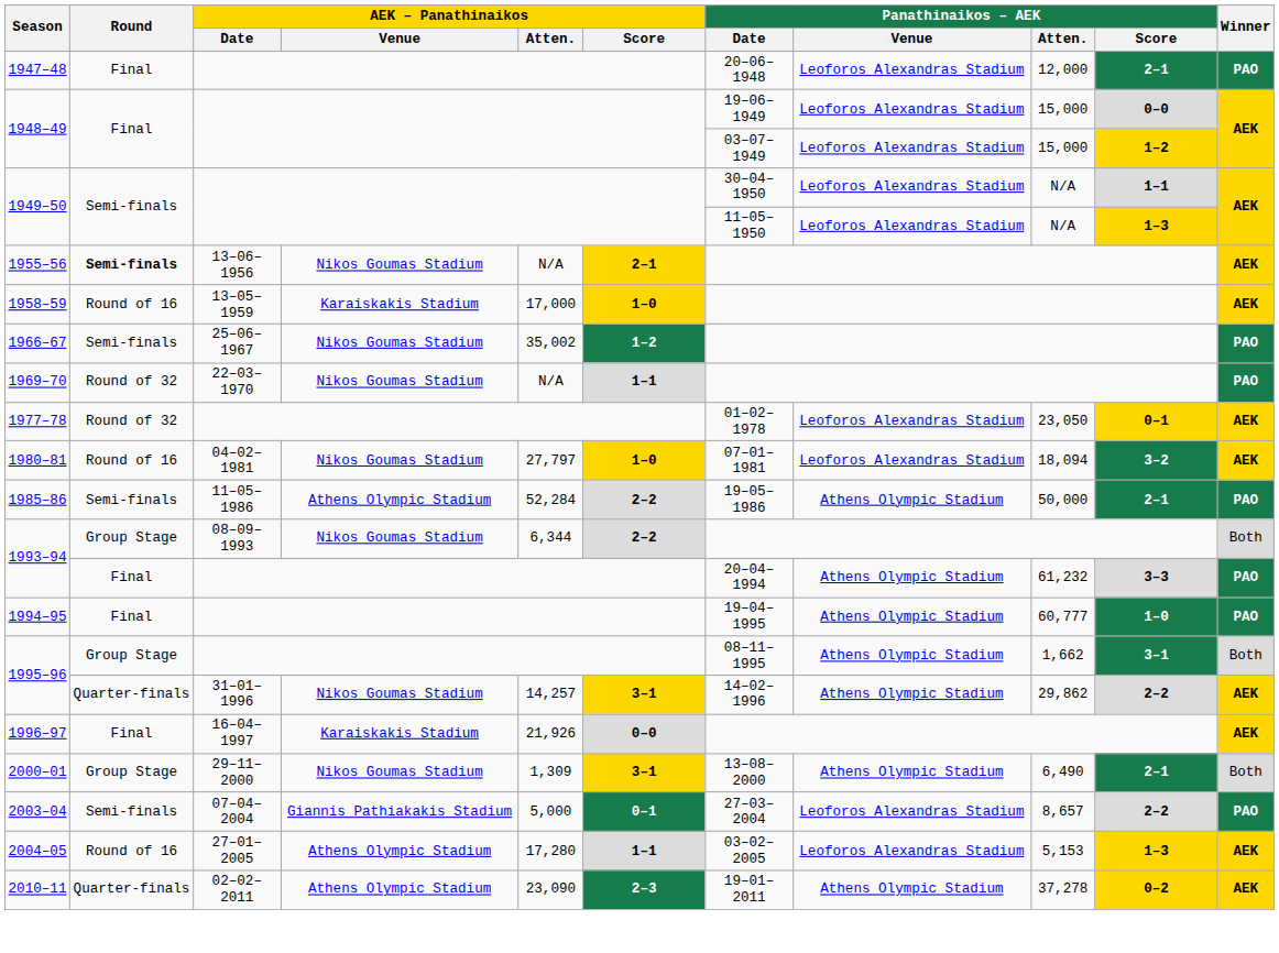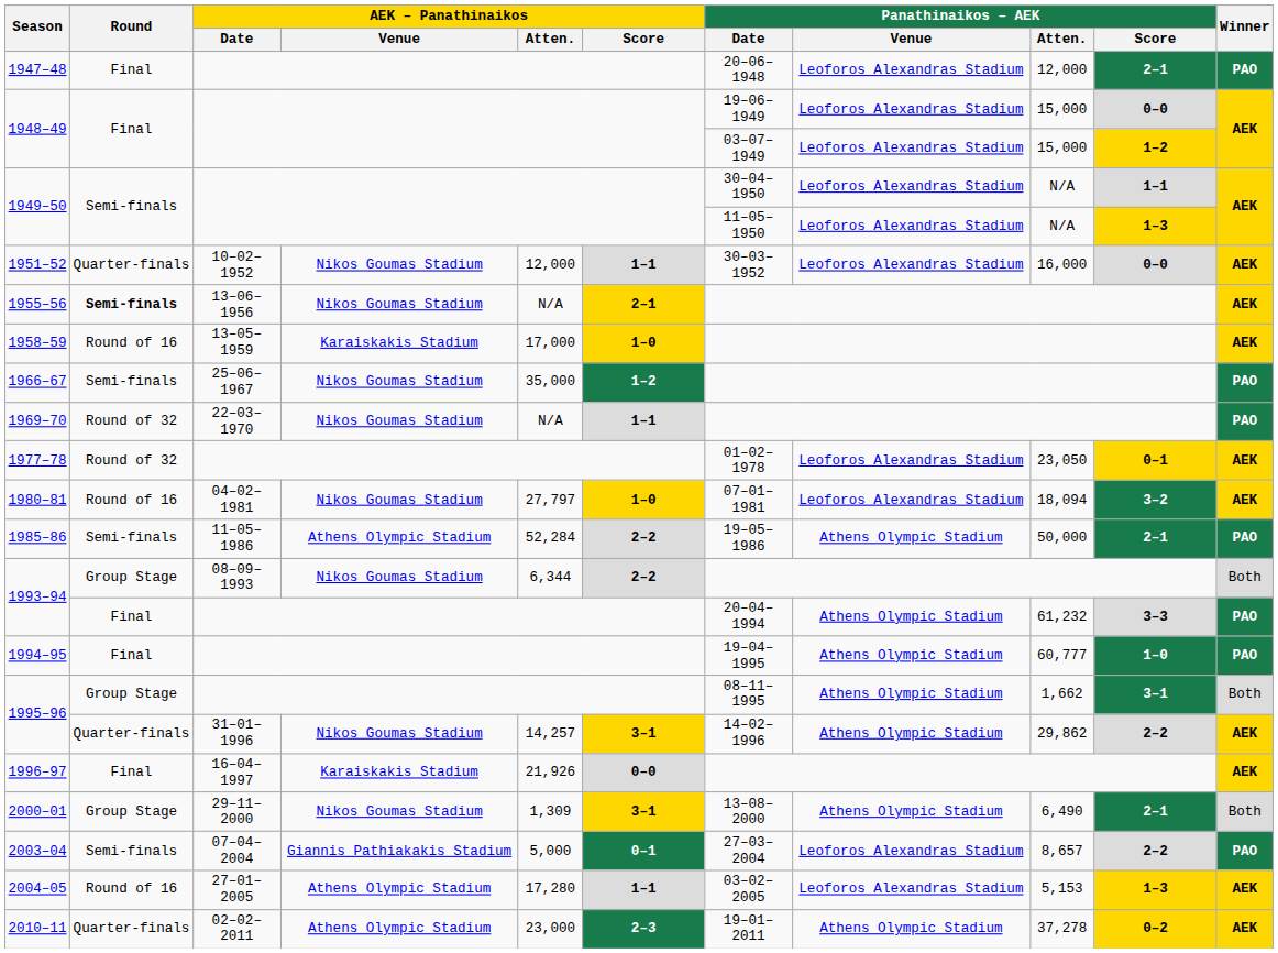+ row: 1951–52 | Quarter-finals | 10–02–1952 | Nikos Goumas Stadium | 12,000 | 1–1 | 30–03–1952 | Leoforos Alexandras Stadium | 16,000 | 0–0 | AEK
1966–67 | AEK – Panathinaikos / Atten.: 35,002 -> 35,000
2010–11 | AEK – Panathinaikos / Atten.: 23,090 -> 23,000
